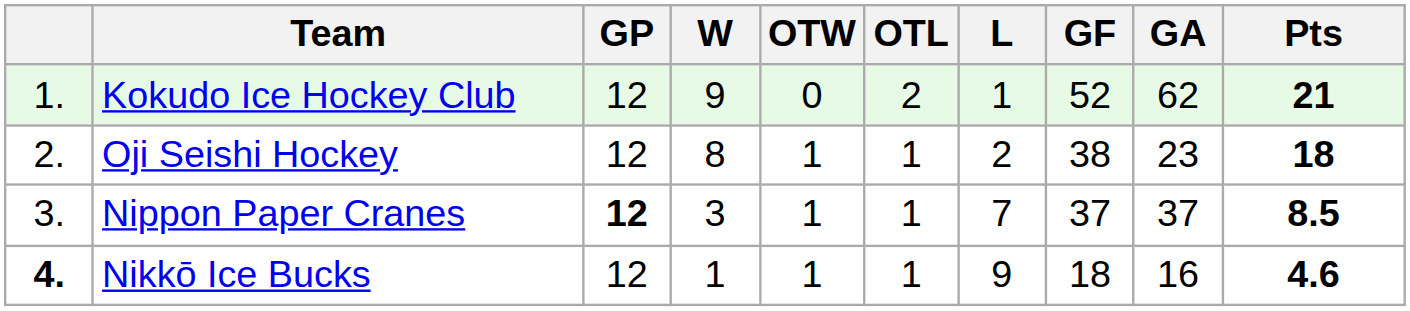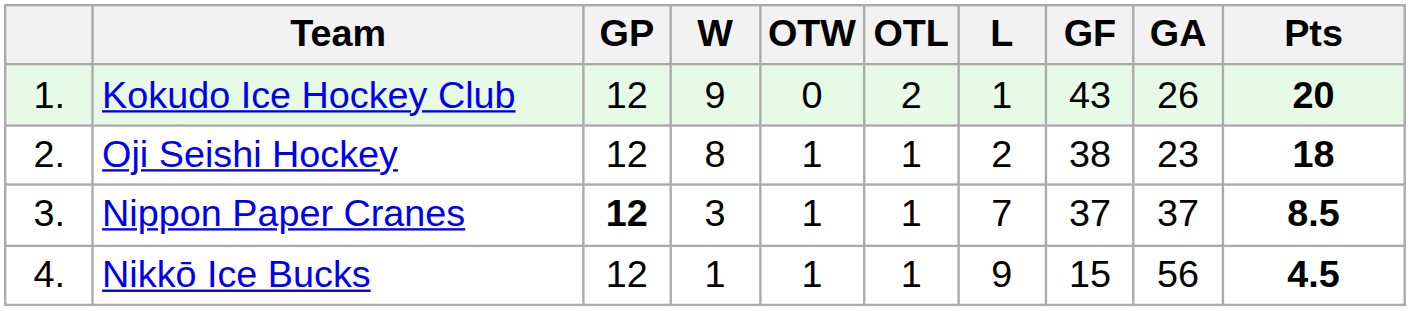Kokudo Ice Hockey Club | GF: 52 -> 43
Kokudo Ice Hockey Club | GA: 62 -> 26
Kokudo Ice Hockey Club | Pts: 21 -> 20
Nikkō Ice Bucks | column 1: bold -> normal
Nikkō Ice Bucks | GF: 18 -> 15
Nikkō Ice Bucks | GA: 16 -> 56
Nikkō Ice Bucks | Pts: 4.6 -> 4.5
